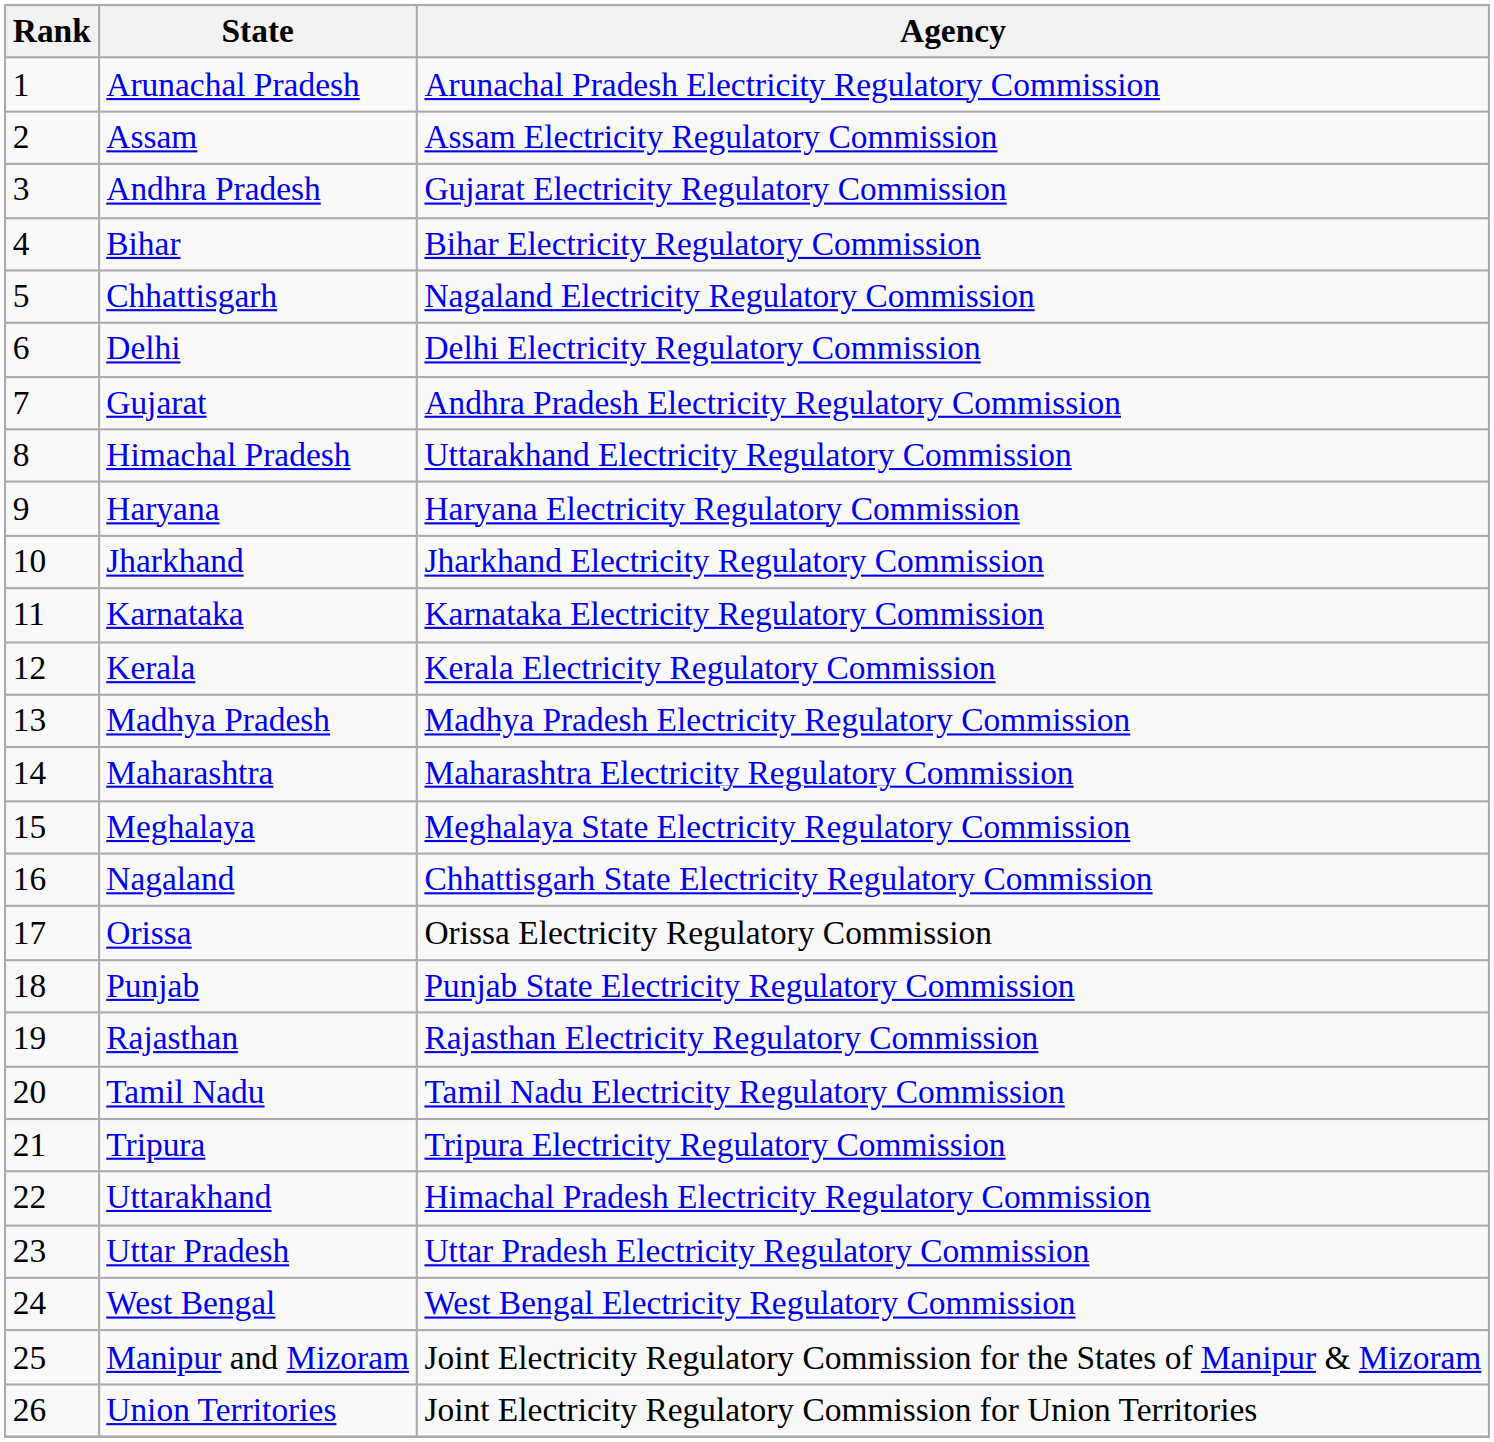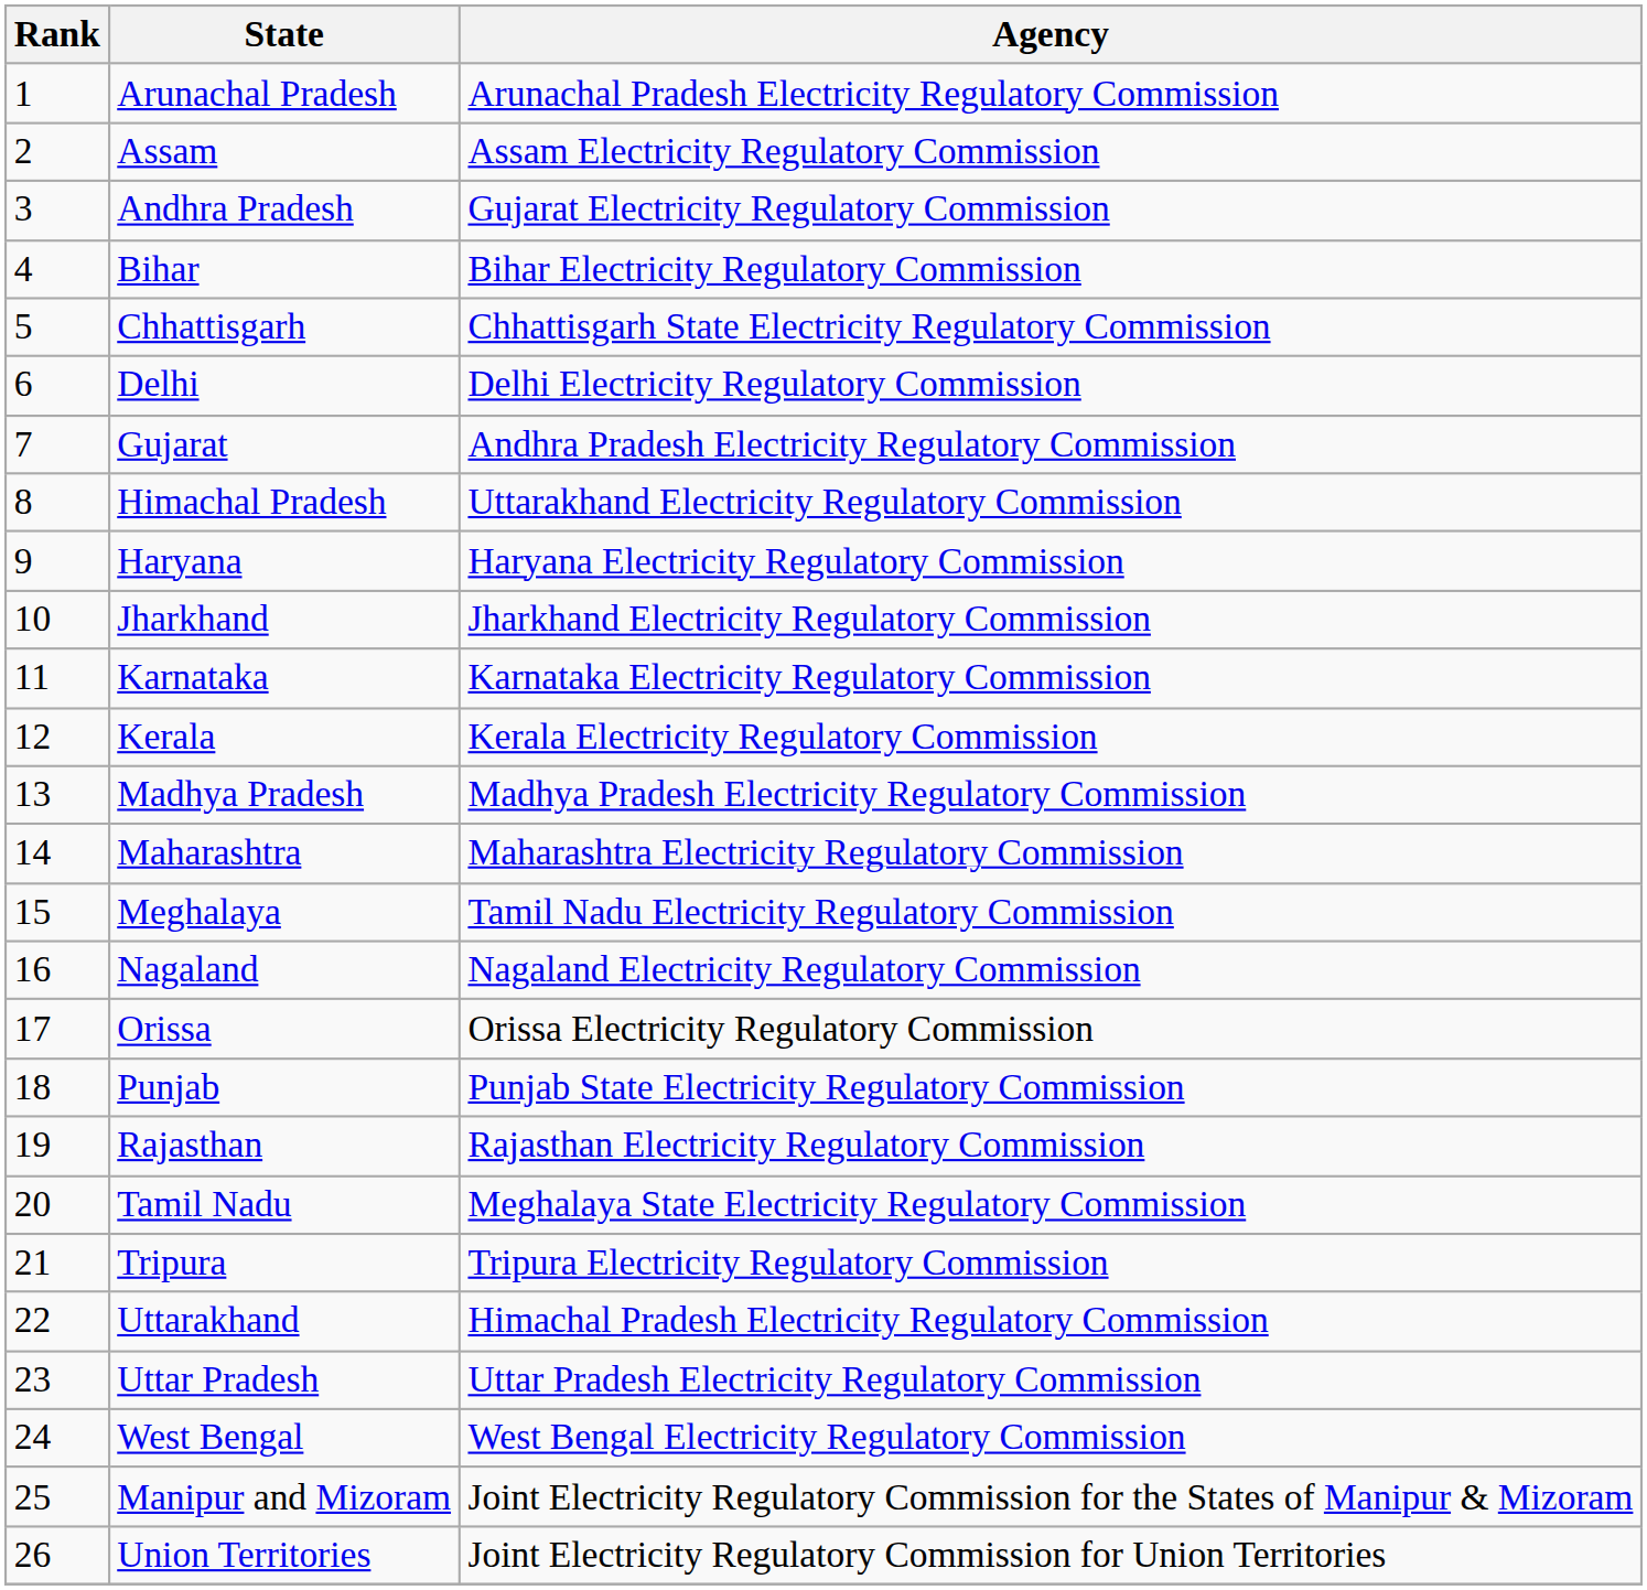Chhattisgarh | Agency: Nagaland Electricity Regulatory Commission -> Chhattisgarh State Electricity Regulatory Commission
Meghalaya | Agency: Meghalaya State Electricity Regulatory Commission -> Tamil Nadu Electricity Regulatory Commission
Nagaland | Agency: Chhattisgarh State Electricity Regulatory Commission -> Nagaland Electricity Regulatory Commission
Tamil Nadu | Agency: Tamil Nadu Electricity Regulatory Commission -> Meghalaya State Electricity Regulatory Commission
